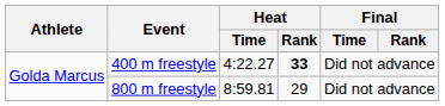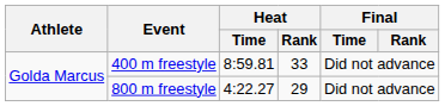400 m freestyle | Heat / Time: 4:22.27 -> 8:59.81
400 m freestyle | Heat / Rank: bold -> normal
800 m freestyle | Heat / Time: 8:59.81 -> 4:22.27
